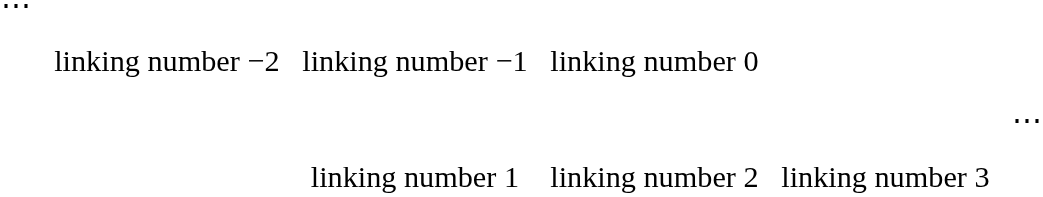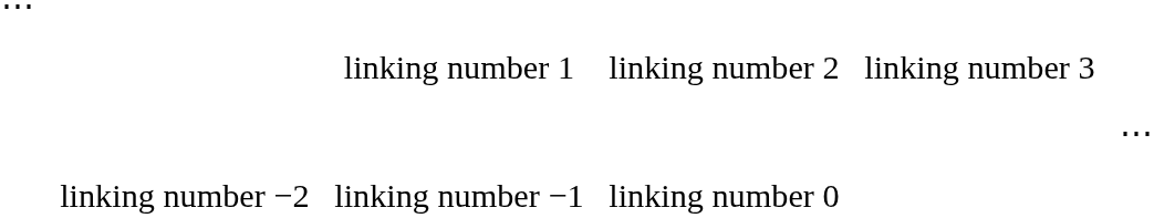rows swapped: linking number −1 <-> linking number 1
